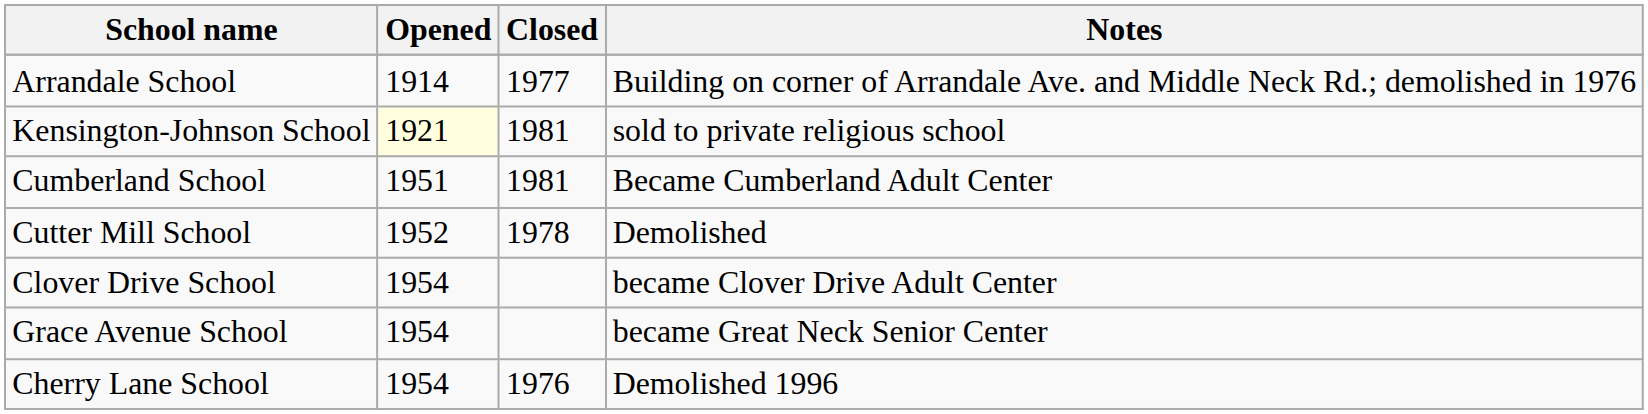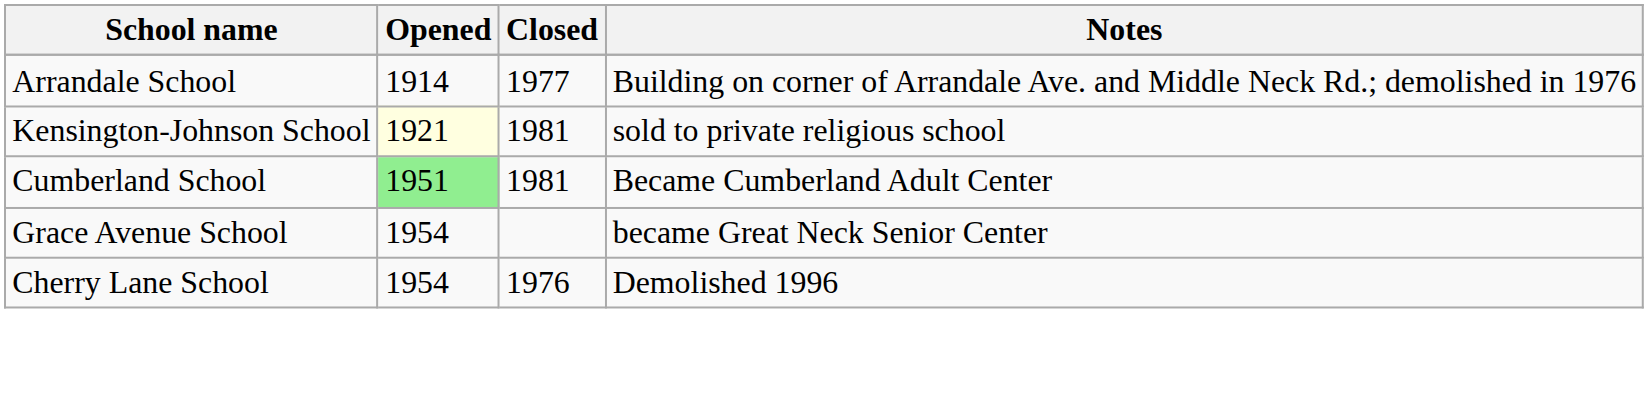Cumberland School | Opened: no background -> lightgreen background
- row: Cutter Mill School | 1952 | 1978 | Demolished
- row: Clover Drive School | 1954 | became Clover Drive Adult Center
